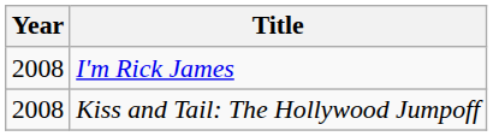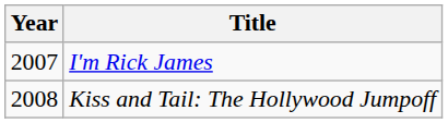I'm Rick James | Year: 2008 -> 2007
